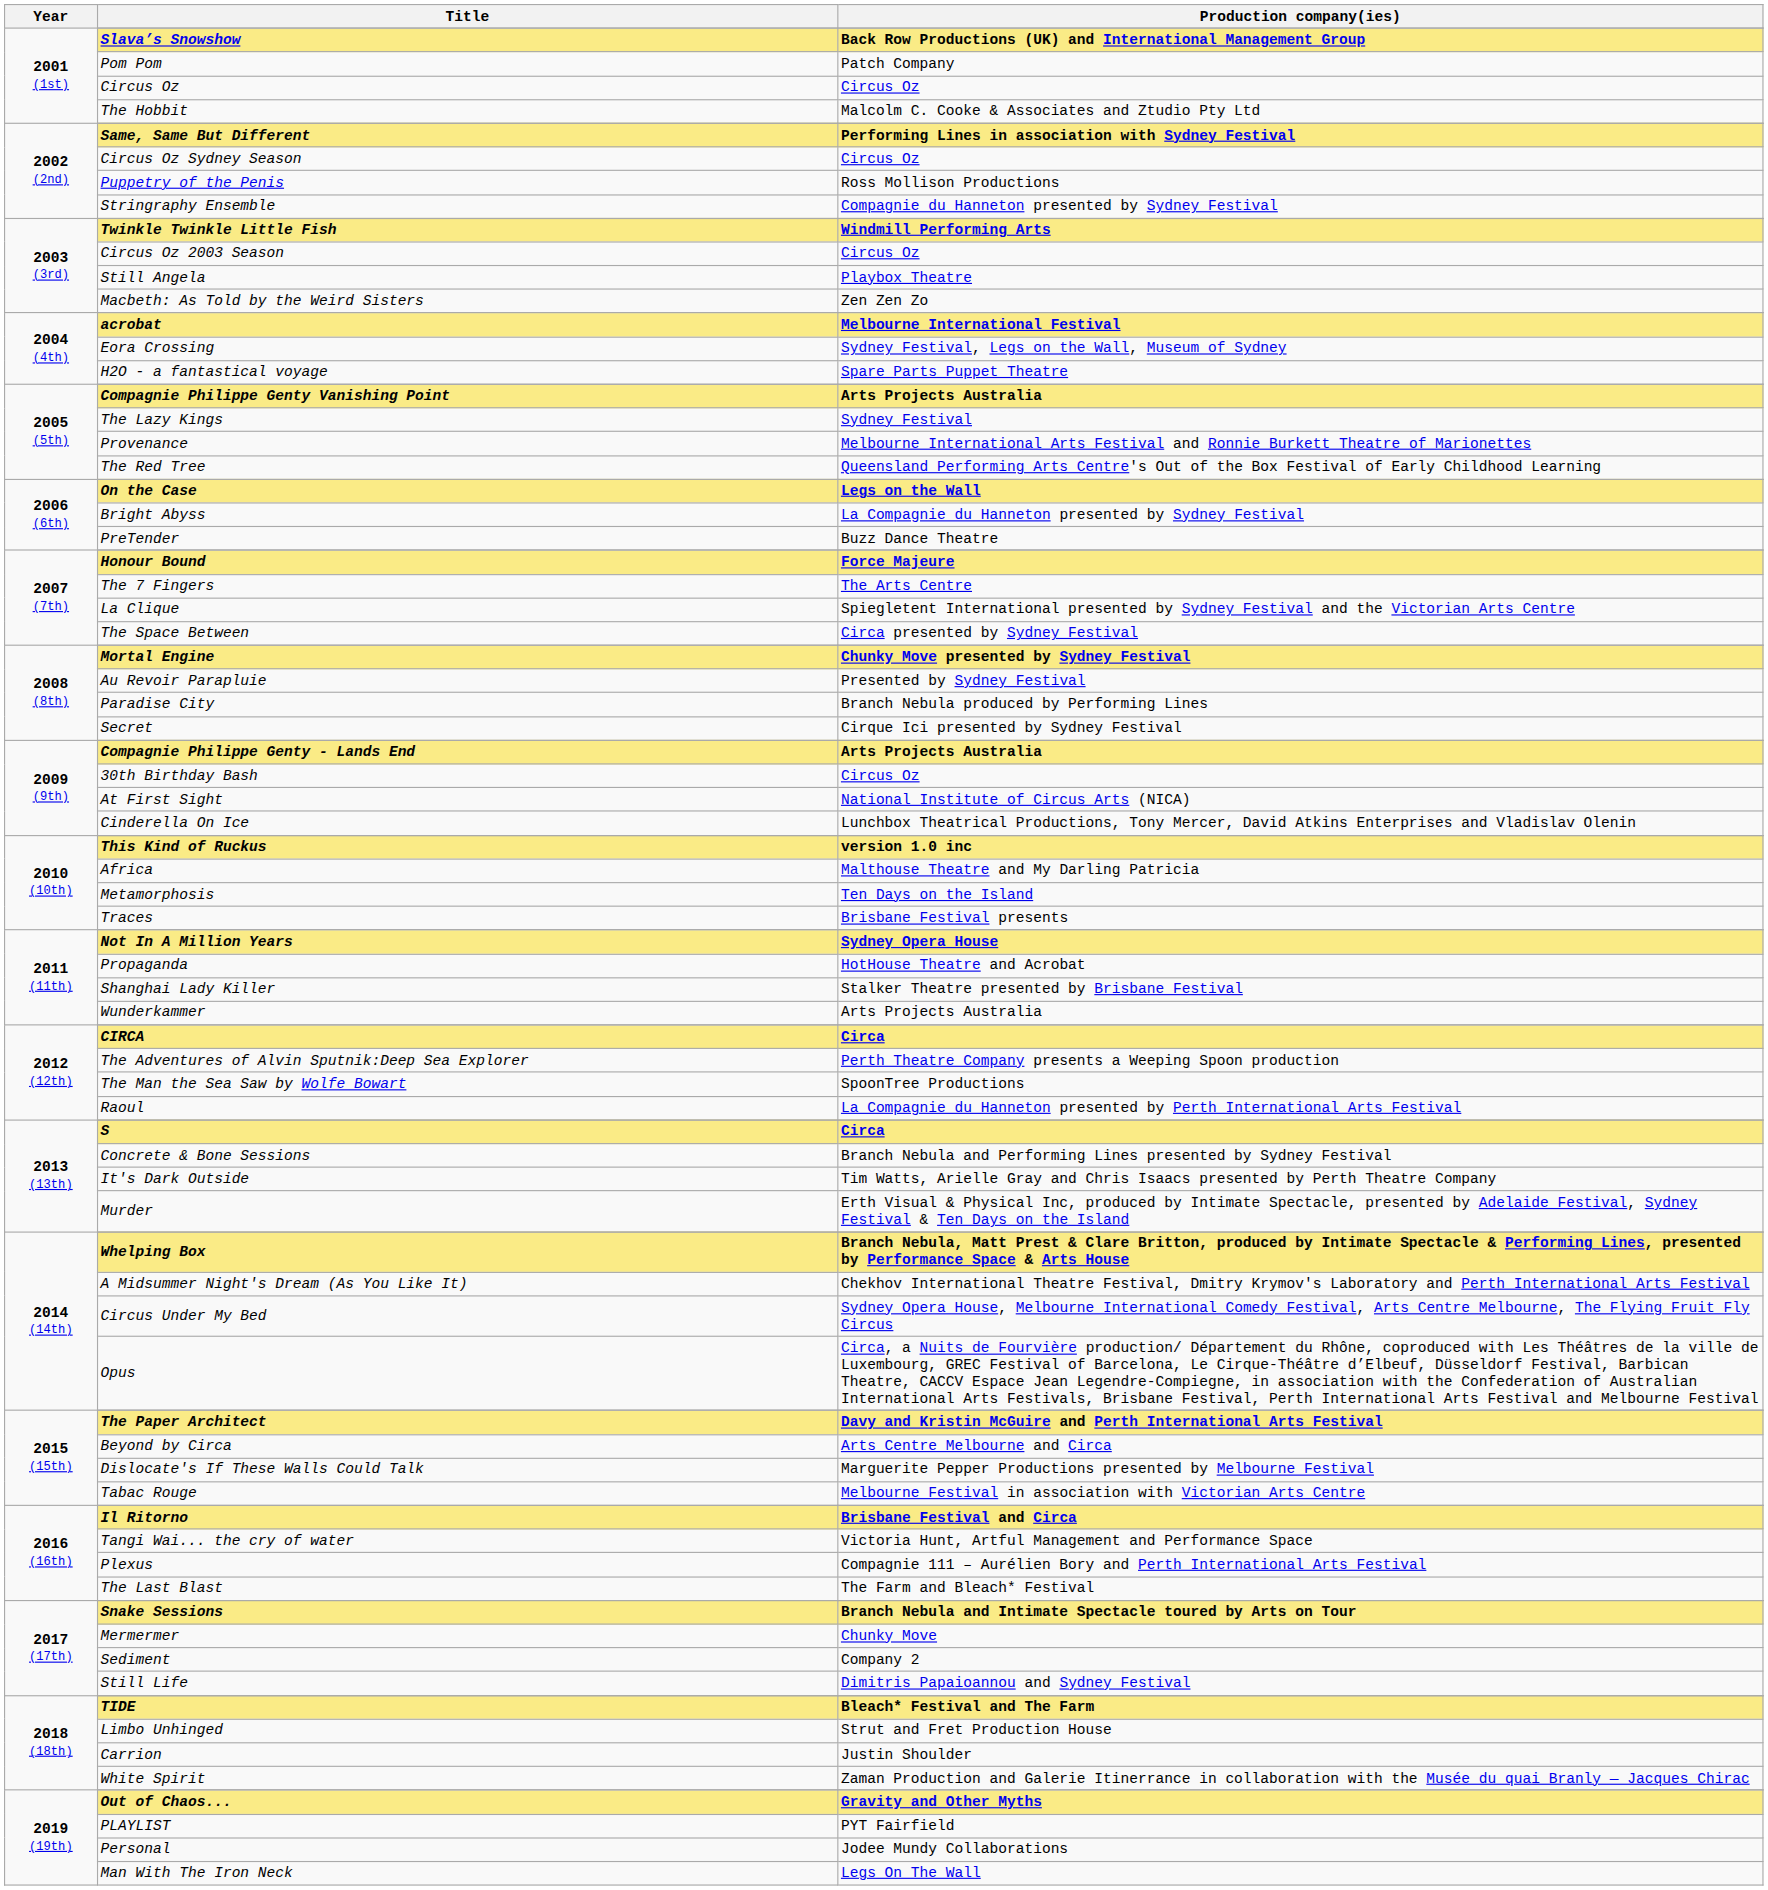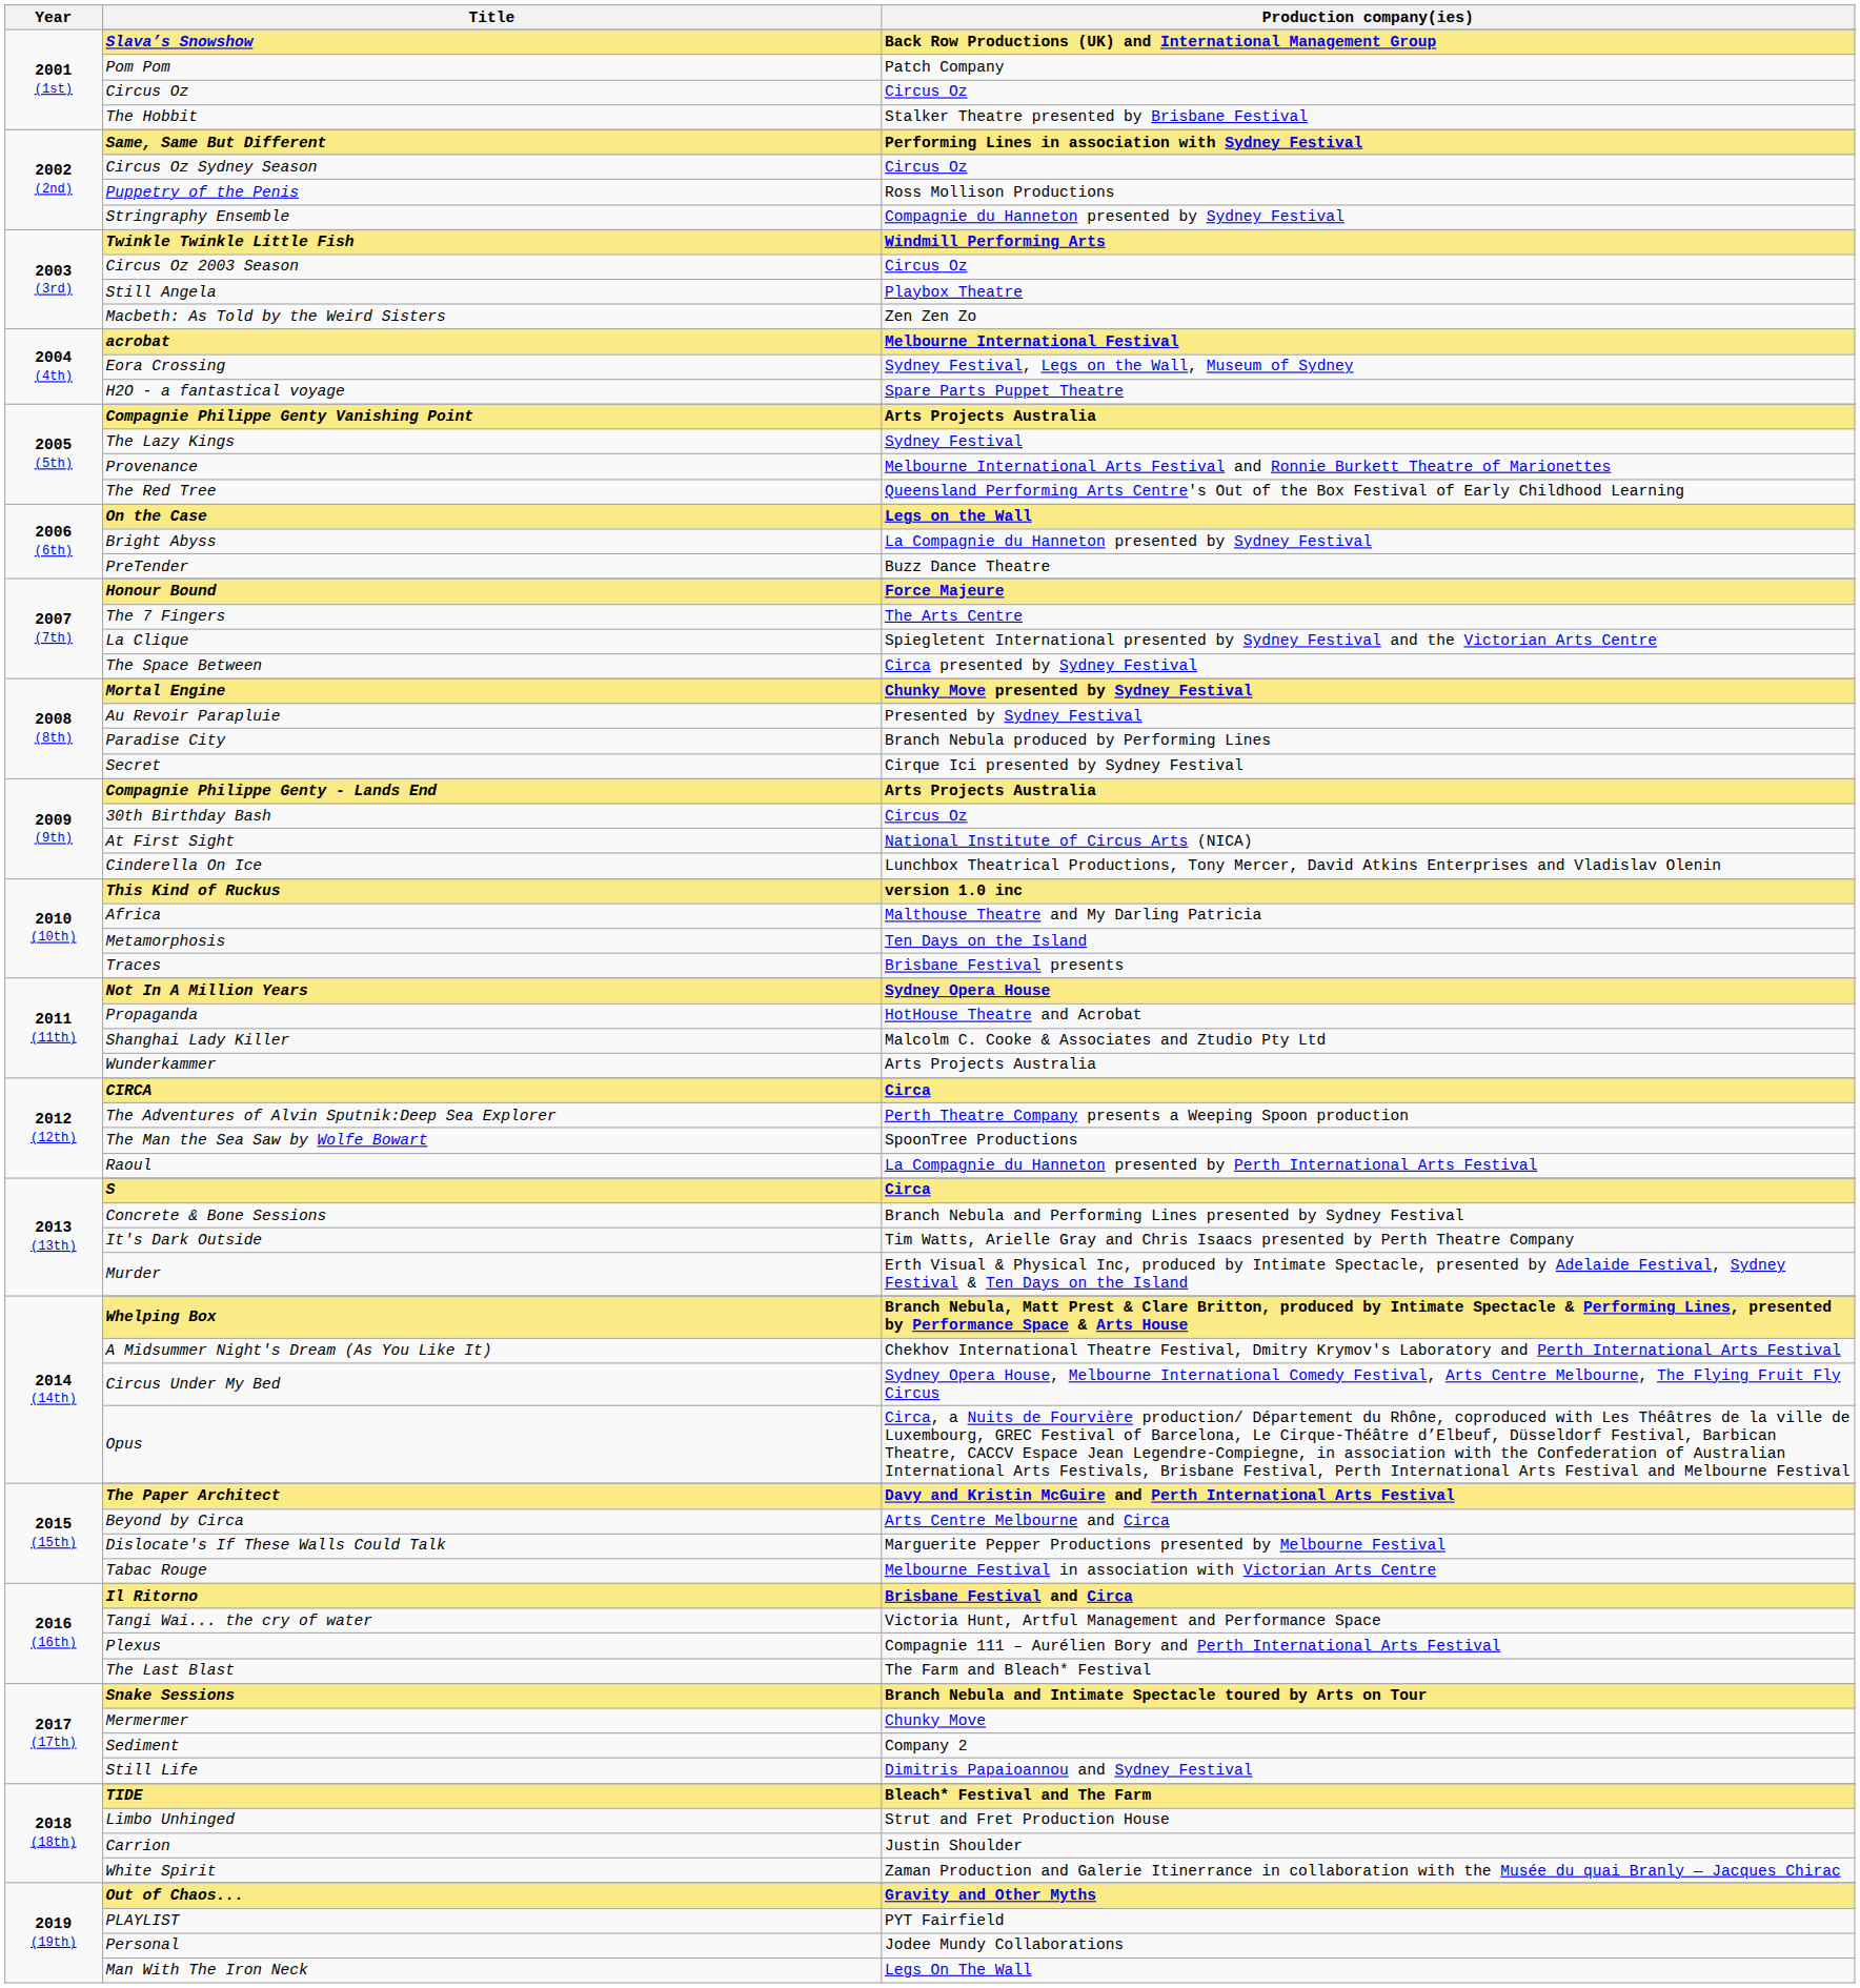The Hobbit | Production company(ies): Malcolm C. Cooke & Associates and Ztudio Pty Ltd -> Stalker Theatre presented by Brisbane Festival
Shanghai Lady Killer | Production company(ies): Stalker Theatre presented by Brisbane Festival -> Malcolm C. Cooke & Associates and Ztudio Pty Ltd
